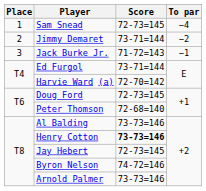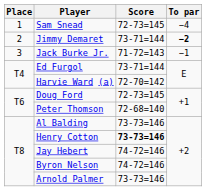Jimmy Demaret | To par: normal -> bold
Jay Hebert | Score: 72-73=145 -> 74-72=146
